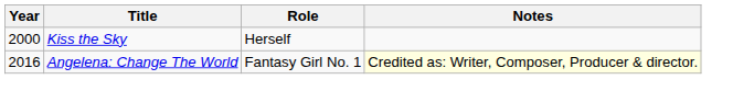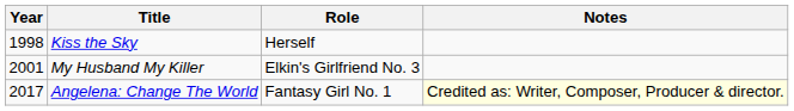Kiss the Sky | Year: 2000 -> 1998
+ row: 2001 | My Husband My Killer | Elkin's Girlfriend No. 3
Angelena: Change The World | Year: 2016 -> 2017
